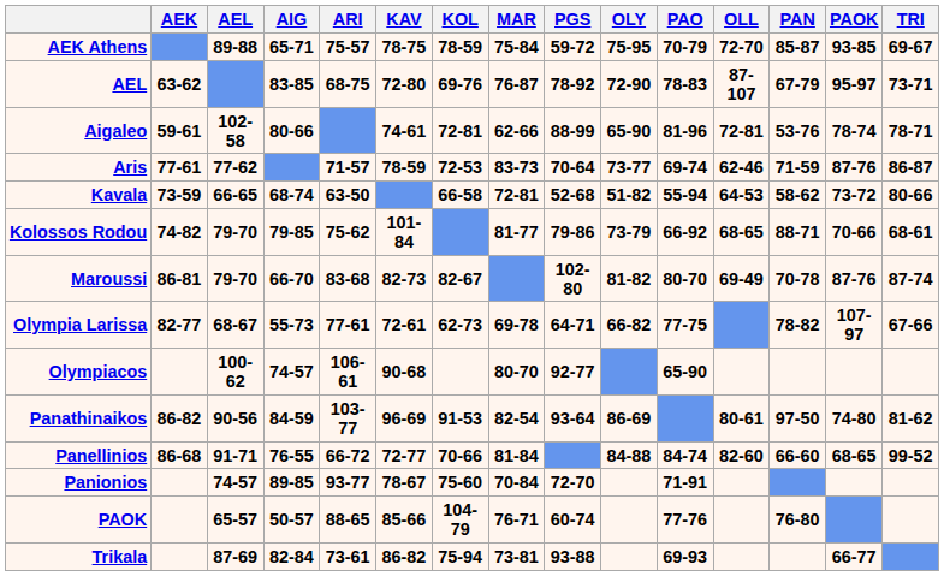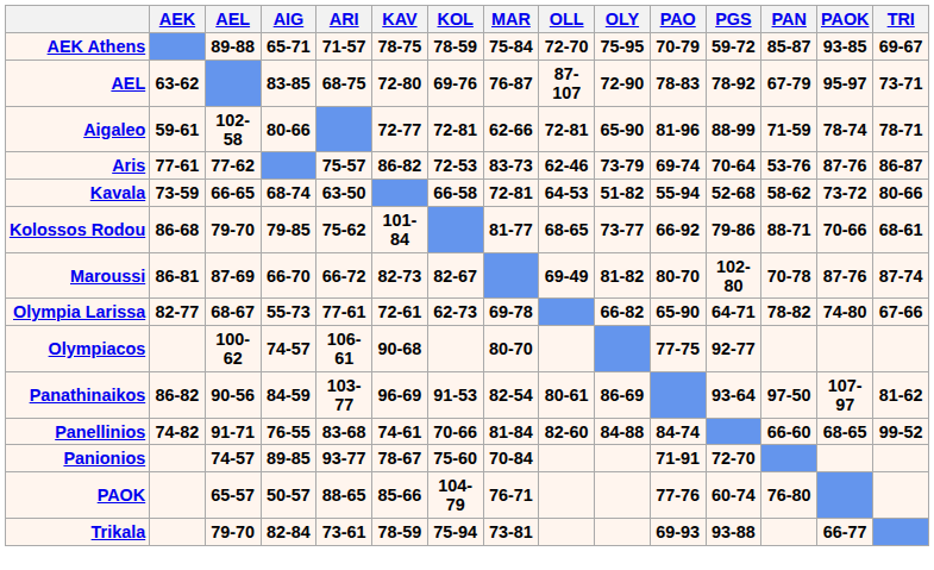columns swapped: OLL <-> PGS
AEK Athens | ARI: 75-57 -> 71-57
Aigaleo | KAV: 74-61 -> 72-77
Aigaleo | PAN: 53-76 -> 71-59
Aris | ARI: 71-57 -> 75-57
Aris | KAV: 78-59 -> 86-82
Aris | OLY: 73-77 -> 73-79
Aris | PAN: 71-59 -> 53-76
Kolossos Rodou | AEK: 74-82 -> 86-68
Kolossos Rodou | OLY: 73-79 -> 73-77
Maroussi | AEL: 79-70 -> 87-69
Maroussi | ARI: 83-68 -> 66-72
Olympia Larissa | PAO: 77-75 -> 65-90
Olympia Larissa | PAOK: 107-97 -> 74-80
Olympiacos | PAO: 65-90 -> 77-75
Panathinaikos | PAOK: 74-80 -> 107-97
Panellinios | AEK: 86-68 -> 74-82
Panellinios | ARI: 66-72 -> 83-68
Panellinios | KAV: 72-77 -> 74-61
Trikala | AEL: 87-69 -> 79-70
Trikala | KAV: 86-82 -> 78-59
